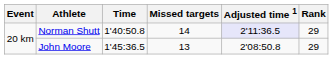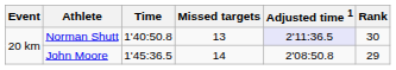Norman Shutt | Missed targets: 14 -> 13
Norman Shutt | Rank: 29 -> 30
John Moore | Missed targets: 13 -> 14
